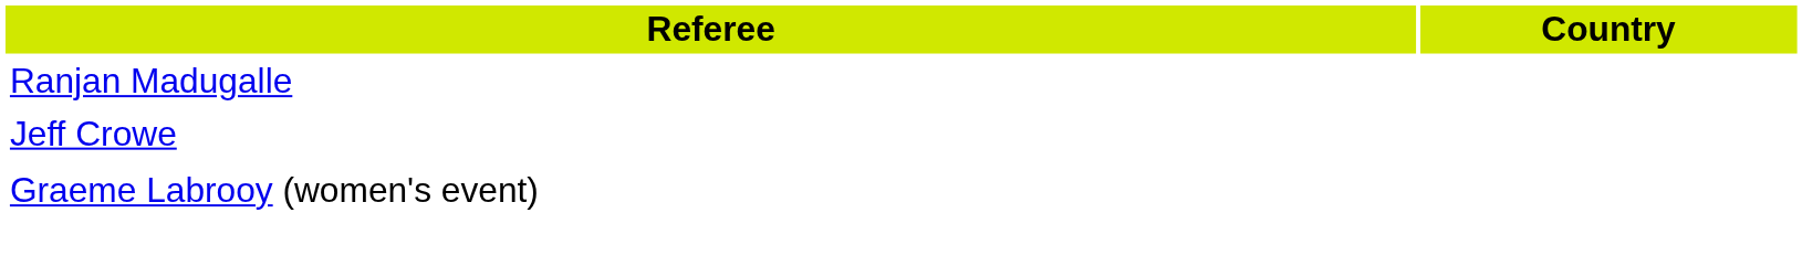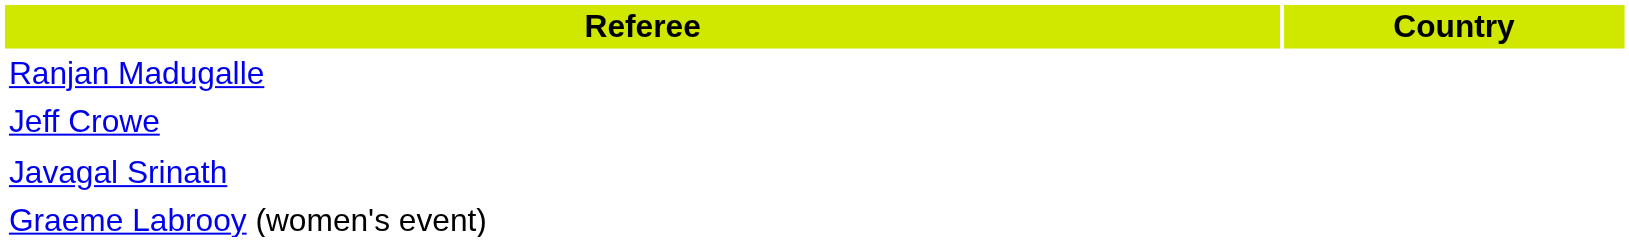+ row: Javagal Srinath
